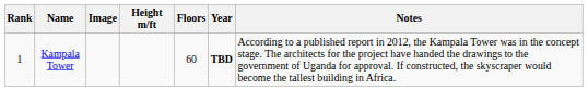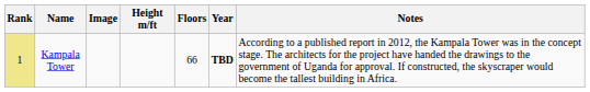Kampala Tower | Rank: no background -> khaki background
Kampala Tower | Floors: 60 -> 66
